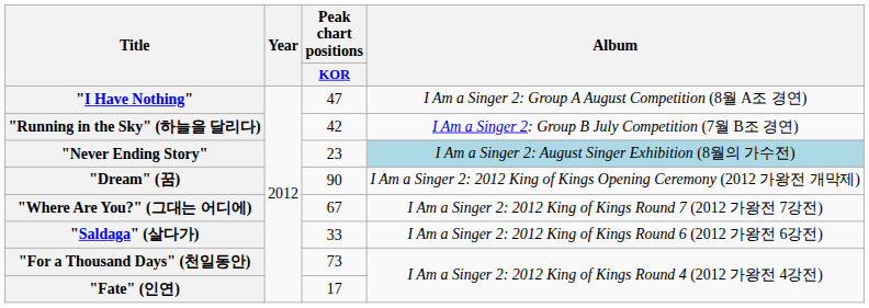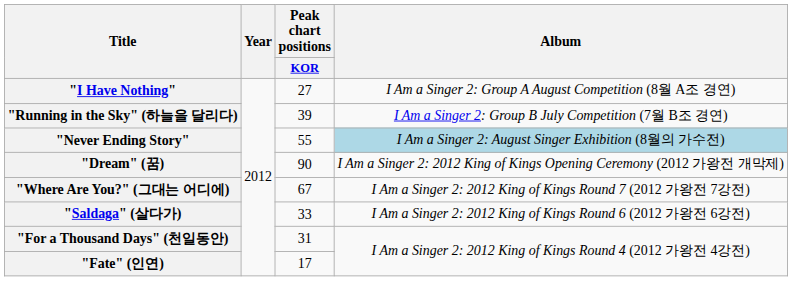"I Have Nothing" | Peak chart positions / KOR: 47 -> 27
"Running in the Sky" (하늘을 달리다) | Peak chart positions / KOR: 42 -> 39
"Never Ending Story" | Peak chart positions / KOR: 23 -> 55
"For a Thousand Days" (천일동안) | Peak chart positions / KOR: 73 -> 31
